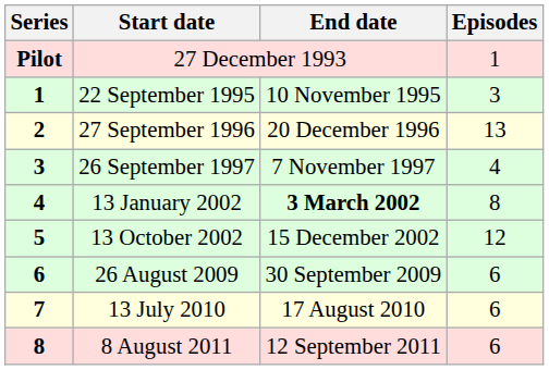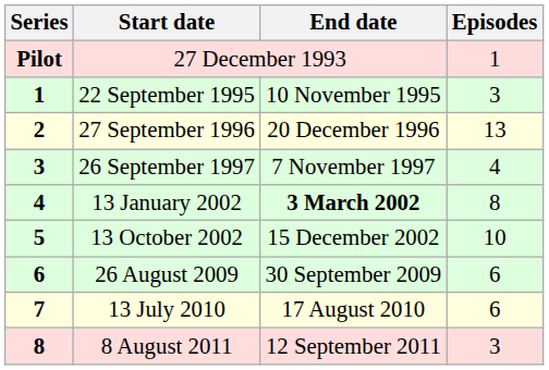13 October 2002 | Episodes: 12 -> 10
8 August 2011 | Episodes: 6 -> 3
